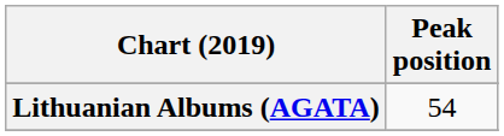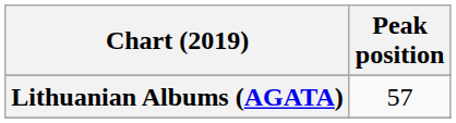Lithuanian Albums (AGATA) | Peak position: 54 -> 57
